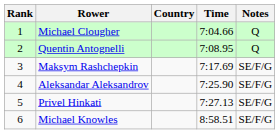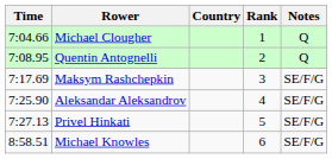columns swapped: Rank <-> Time
